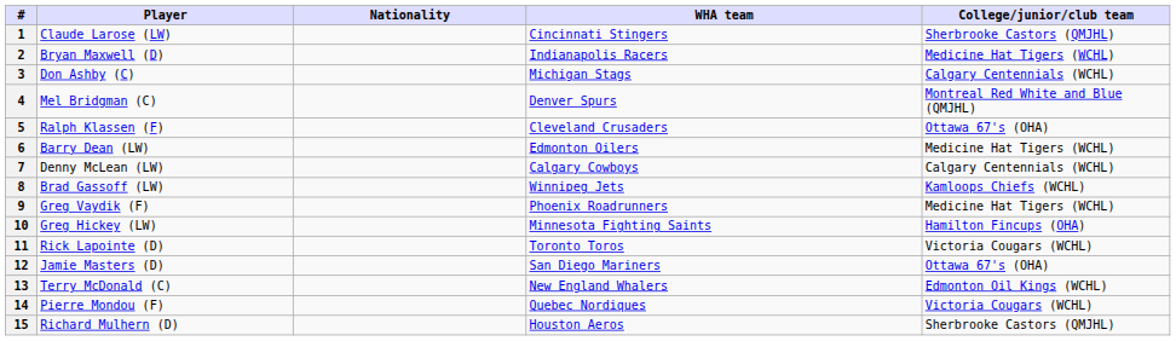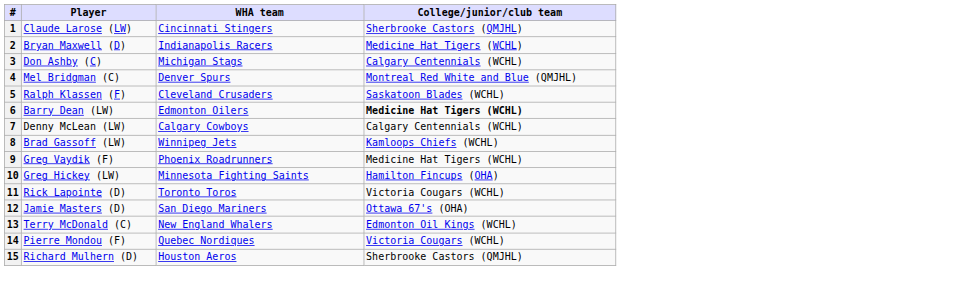- column: Nationality
5 | College/junior/club team: Ottawa 67's (OHA) -> Saskatoon Blades (WCHL)
6 | College/junior/club team: normal -> bold
